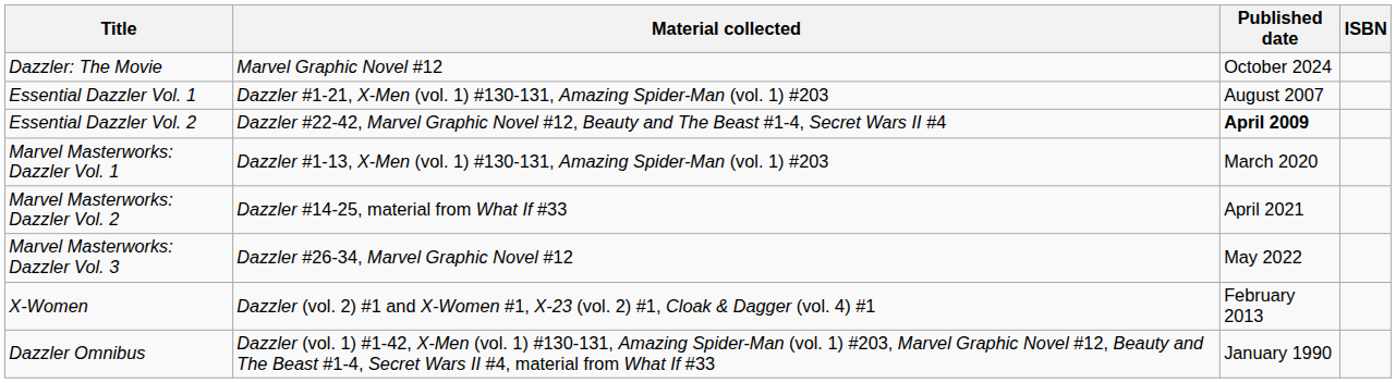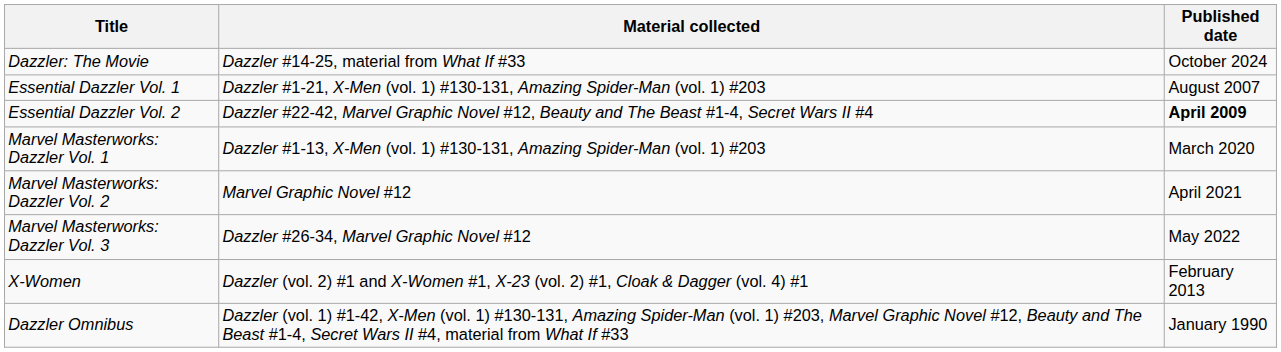- column: ISBN
Dazzler: The Movie | Material collected: Marvel Graphic Novel #12 -> Dazzler #14-25, material from What If #33
Marvel Masterworks: Dazzler Vol. 2 | Material collected: Dazzler #14-25, material from What If #33 -> Marvel Graphic Novel #12
